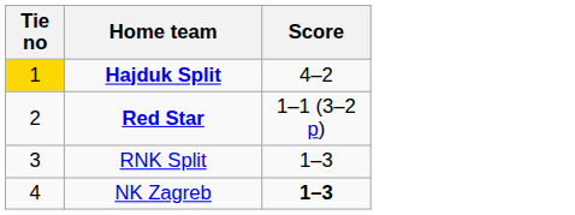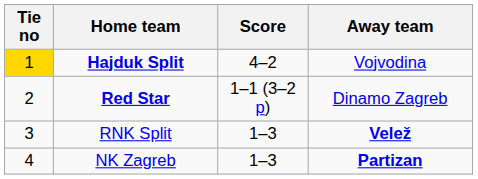+ column: Away team | Vojvodina | Dinamo Zagreb | Velež | Partizan
NK Zagreb | Score: bold -> normal
